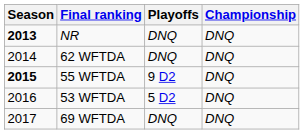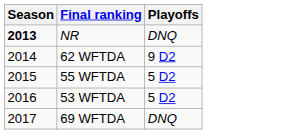- column: Championship | DNQ | DNQ | DNQ | DNQ | DNQ
62 WFTDA | Playoffs: DNQ -> 9 D2
55 WFTDA | Season: bold -> normal
55 WFTDA | Playoffs: 9 D2 -> 5 D2
